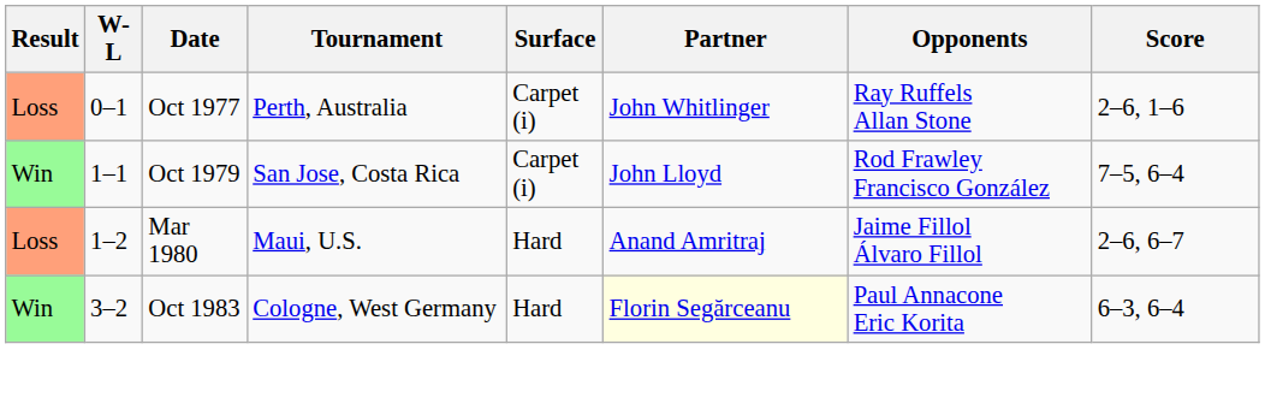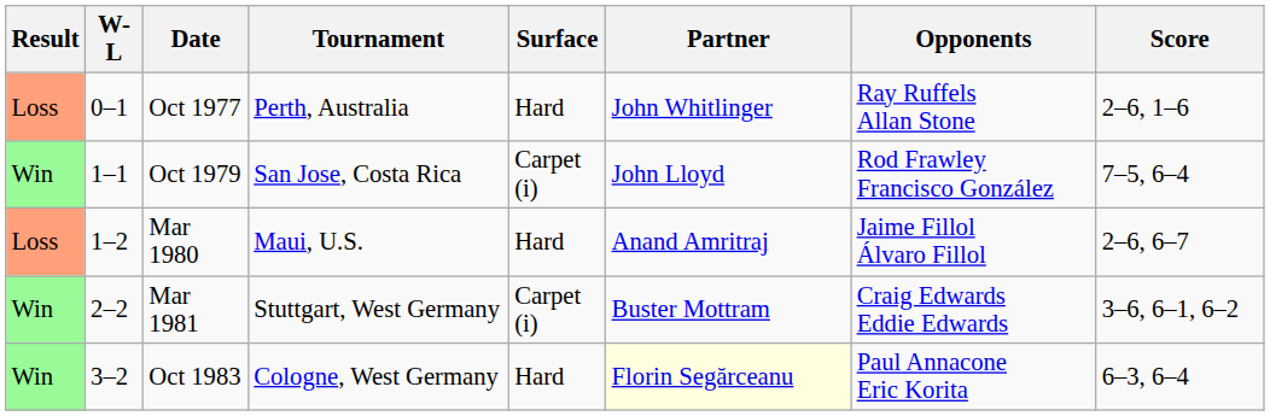Oct 1977 | Surface: Carpet (i) -> Hard
+ row: Win | 2–2 | Mar 1981 | Stuttgart, West Germany | Carpet (i) | Buster Mottram | Craig Edwards Eddie Edwards | 3–6, 6–1, 6–2
